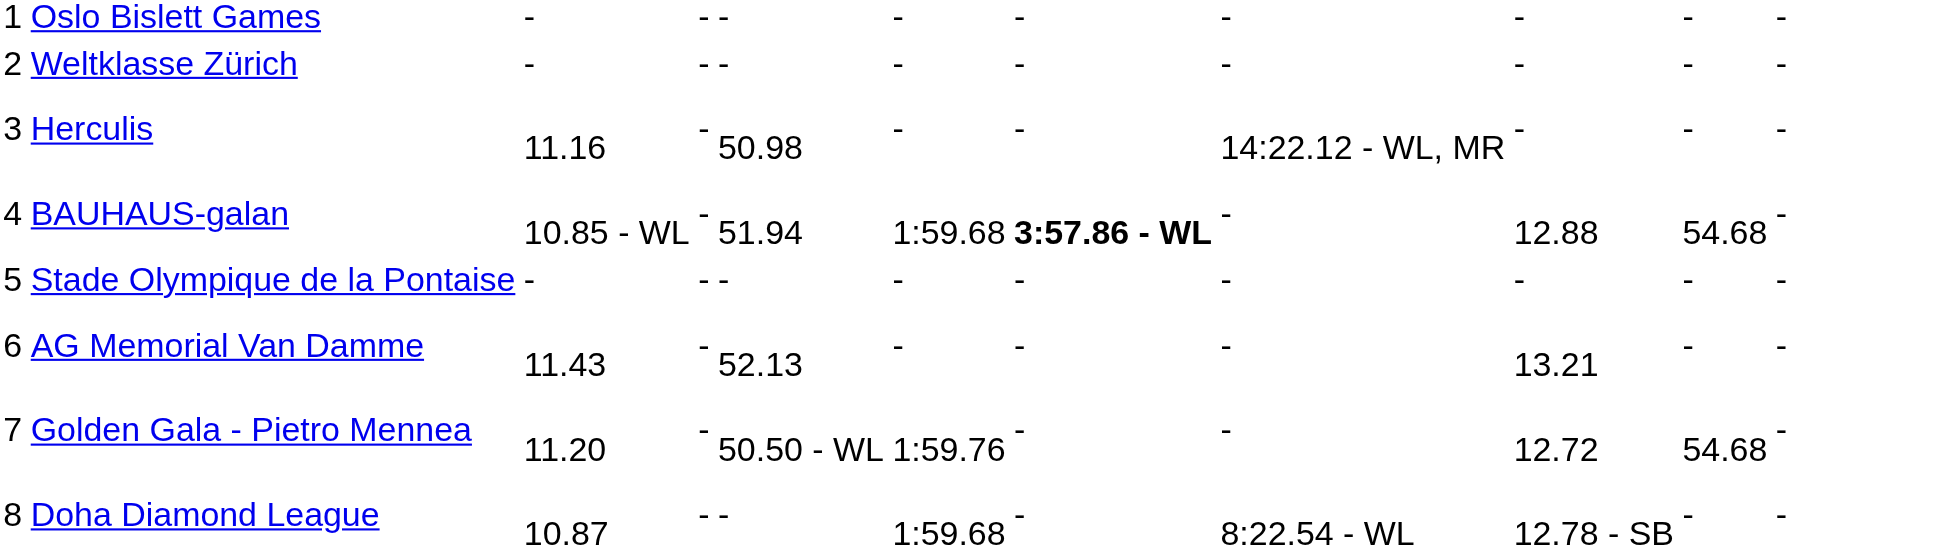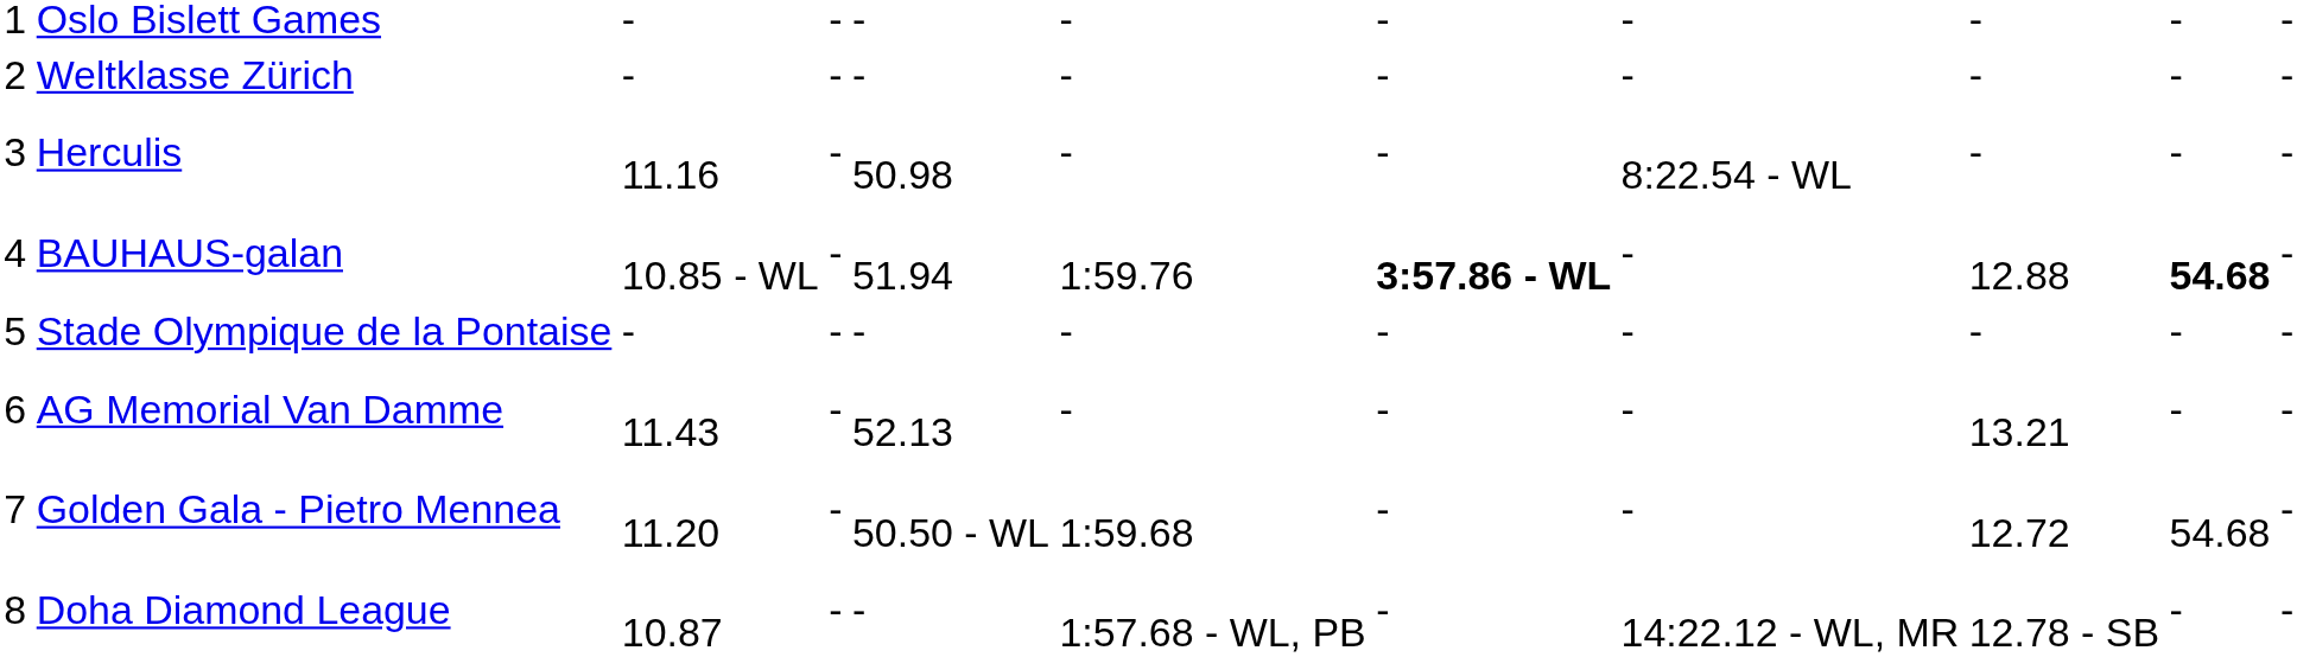Herculis | column 8: 14:22.12 - WL, MR -> 8:22.54 - WL
BAUHAUS-galan | column 6: 1:59.68 -> 1:59.76
BAUHAUS-galan | column 10: normal -> bold
Golden Gala - Pietro Mennea | column 6: 1:59.76 -> 1:59.68
Doha Diamond League | column 6: 1:59.68 -> 1:57.68 - WL, PB
Doha Diamond League | column 8: 8:22.54 - WL -> 14:22.12 - WL, MR
